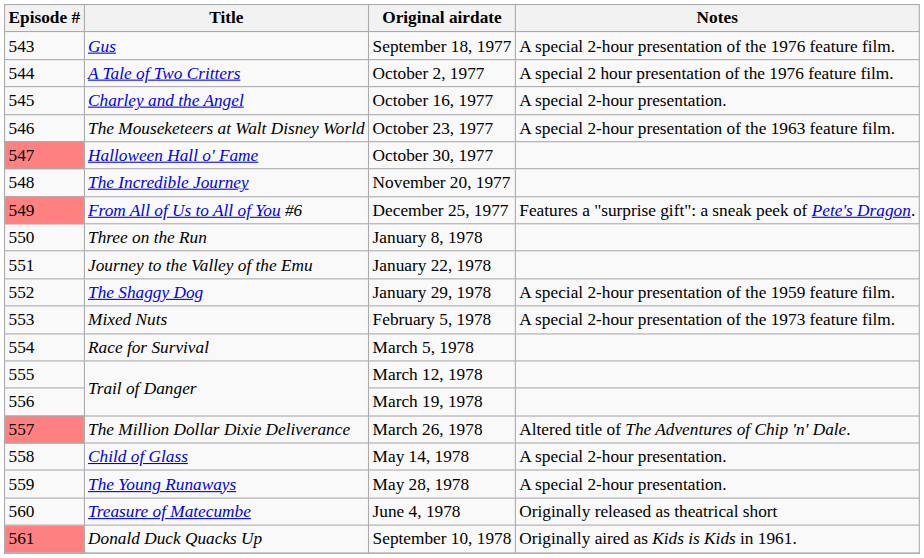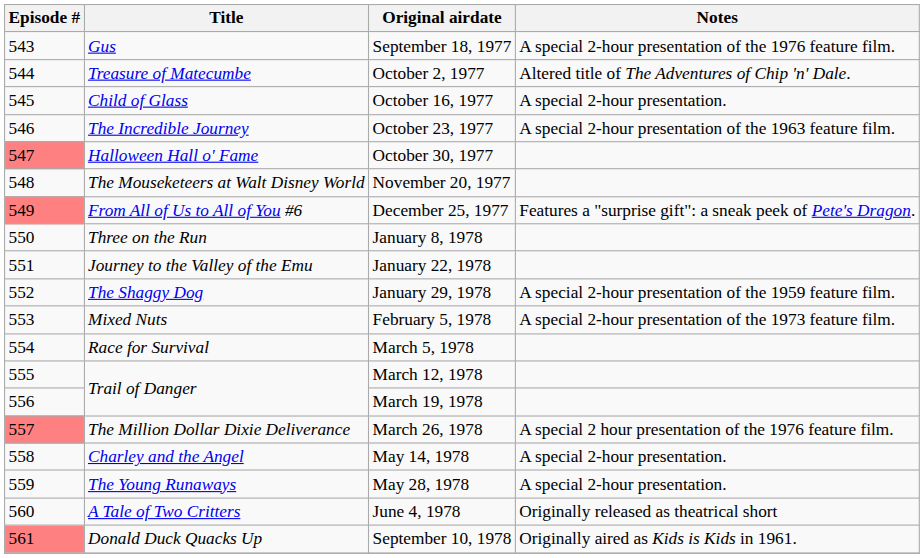October 2, 1977 | Title: A Tale of Two Critters -> Treasure of Matecumbe
October 2, 1977 | Notes: A special 2 hour presentation of the 1976 feature film. -> Altered title of The Adventures of Chip 'n' Dale.
October 16, 1977 | Title: Charley and the Angel -> Child of Glass
October 23, 1977 | Title: The Mouseketeers at Walt Disney World -> The Incredible Journey
November 20, 1977 | Title: The Incredible Journey -> The Mouseketeers at Walt Disney World
March 26, 1978 | Notes: Altered title of The Adventures of Chip 'n' Dale. -> A special 2 hour presentation of the 1976 feature film.
May 14, 1978 | Title: Child of Glass -> Charley and the Angel
June 4, 1978 | Title: Treasure of Matecumbe -> A Tale of Two Critters
